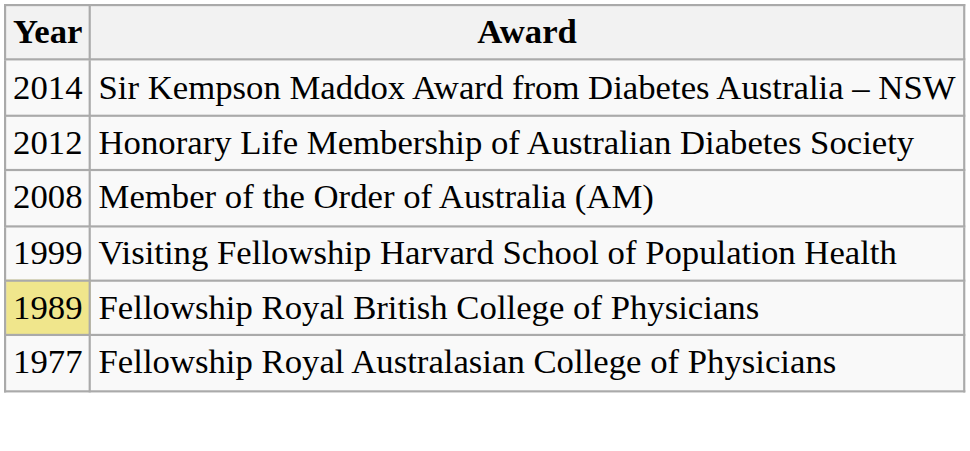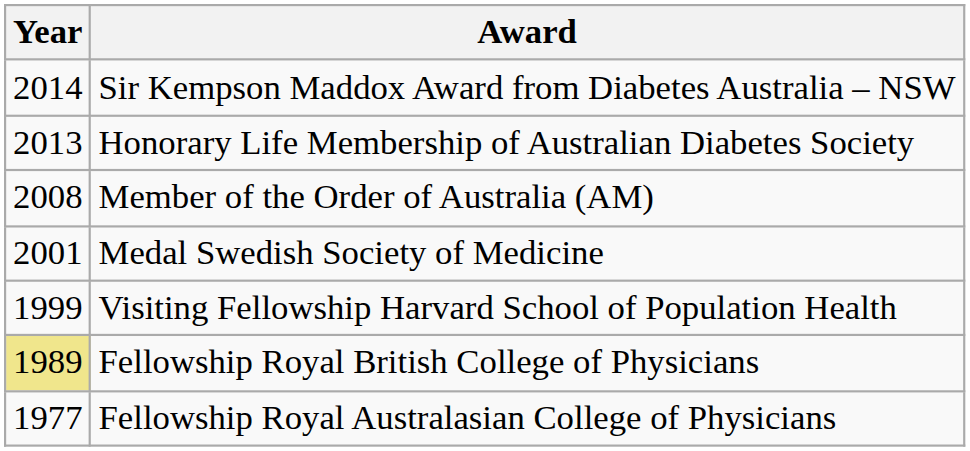Honorary Life Membership of Australian Diabetes Society | Year: 2012 -> 2013
+ row: 2001 | Medal Swedish Society of Medicine
